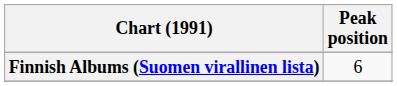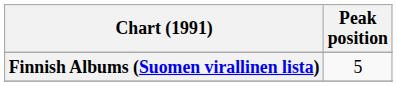Finnish Albums (Suomen virallinen lista) | Peak position: 6 -> 5
